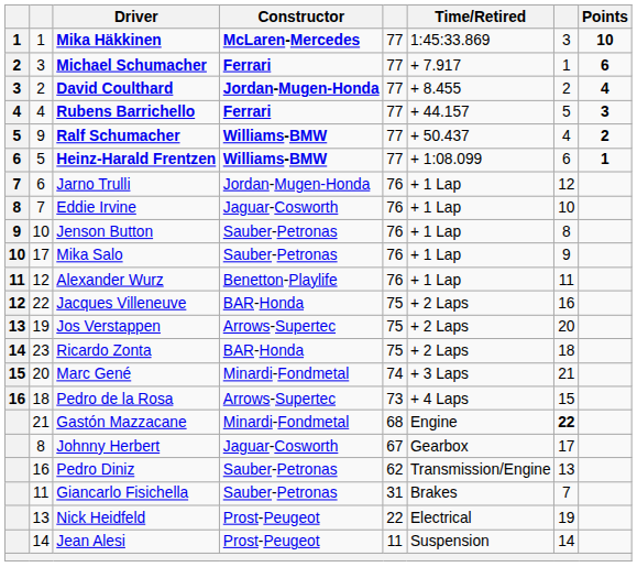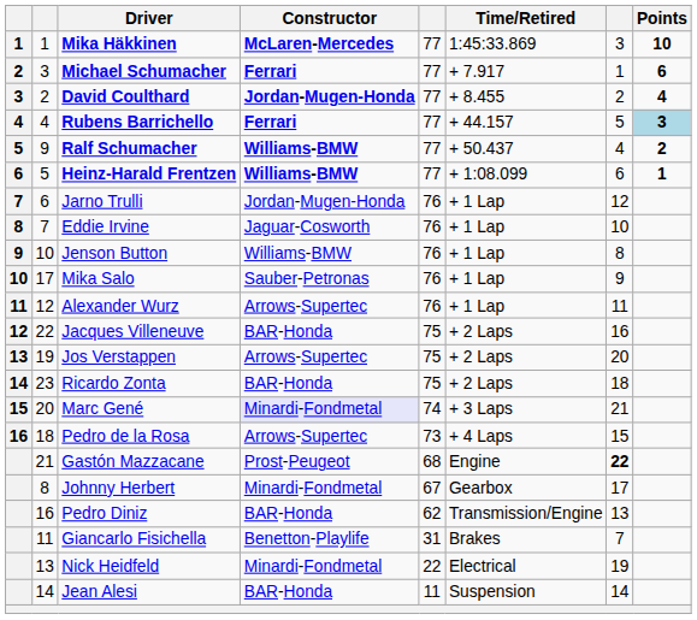Rubens Barrichello | Points: no background -> lightblue background
Jenson Button | Constructor: Sauber-Petronas -> Williams-BMW
Alexander Wurz | Constructor: Benetton-Playlife -> Arrows-Supertec
Marc Gené | Constructor: no background -> lavender background
Gastón Mazzacane | Constructor: Minardi-Fondmetal -> Prost-Peugeot
Johnny Herbert | Constructor: Jaguar-Cosworth -> Minardi-Fondmetal
Pedro Diniz | Constructor: Sauber-Petronas -> BAR-Honda
Giancarlo Fisichella | Constructor: Sauber-Petronas -> Benetton-Playlife
Nick Heidfeld | Constructor: Prost-Peugeot -> Minardi-Fondmetal
Jean Alesi | Constructor: Prost-Peugeot -> BAR-Honda
